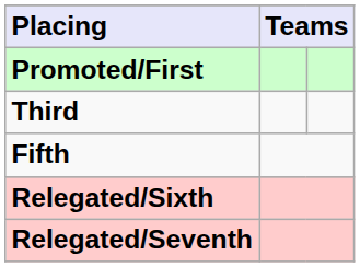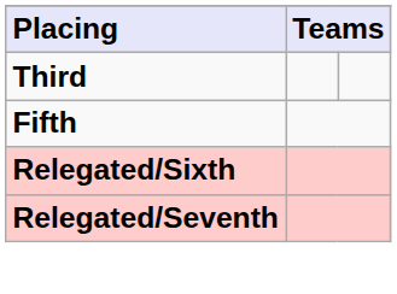- row: Promoted/First
